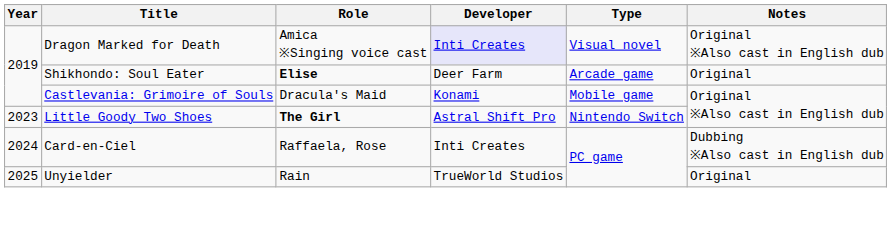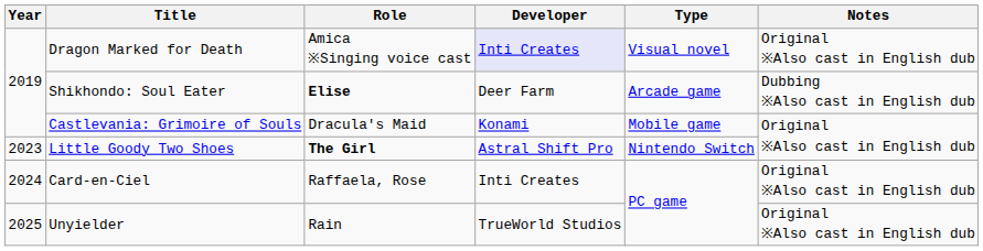Shikhondo: Soul Eater | Notes: Original -> Dubbing ※Also cast in English dub
Card-en-Ciel | Notes: Dubbing ※Also cast in English dub -> Original ※Also cast in English dub
Unyielder | Notes: Original -> Original ※Also cast in English dub
